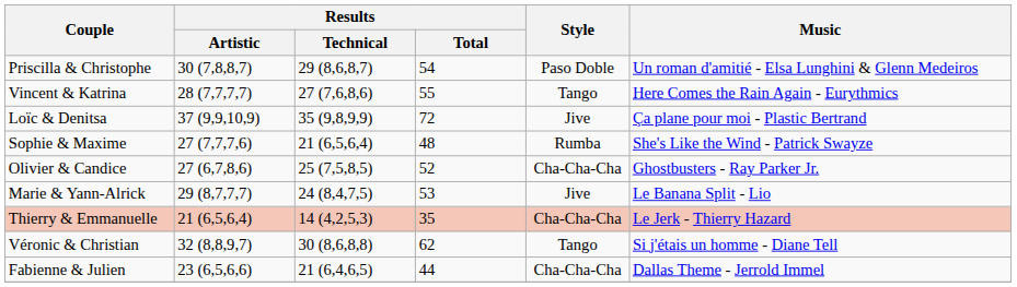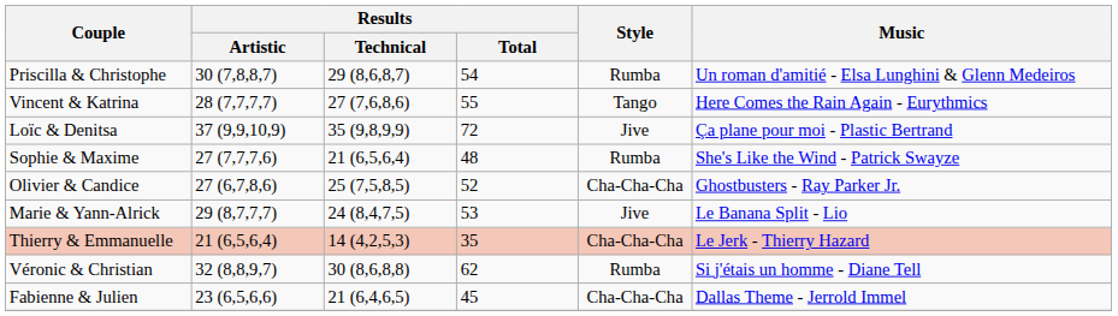Priscilla & Christophe | Style: Paso Doble -> Rumba
Véronic & Christian | Style: Tango -> Rumba
Fabienne & Julien | Results / Total: 44 -> 45
